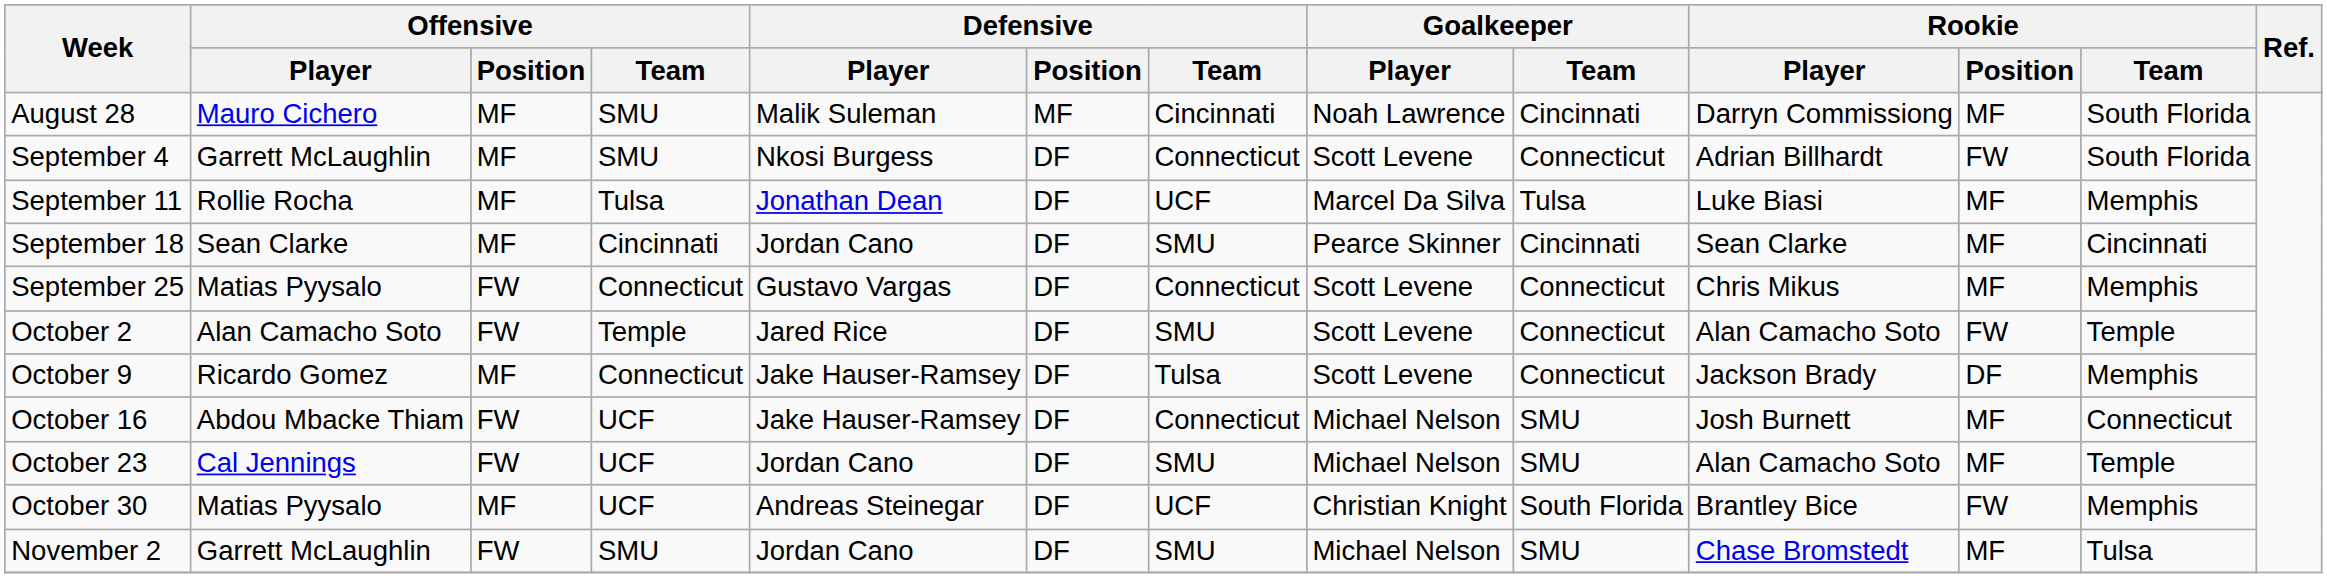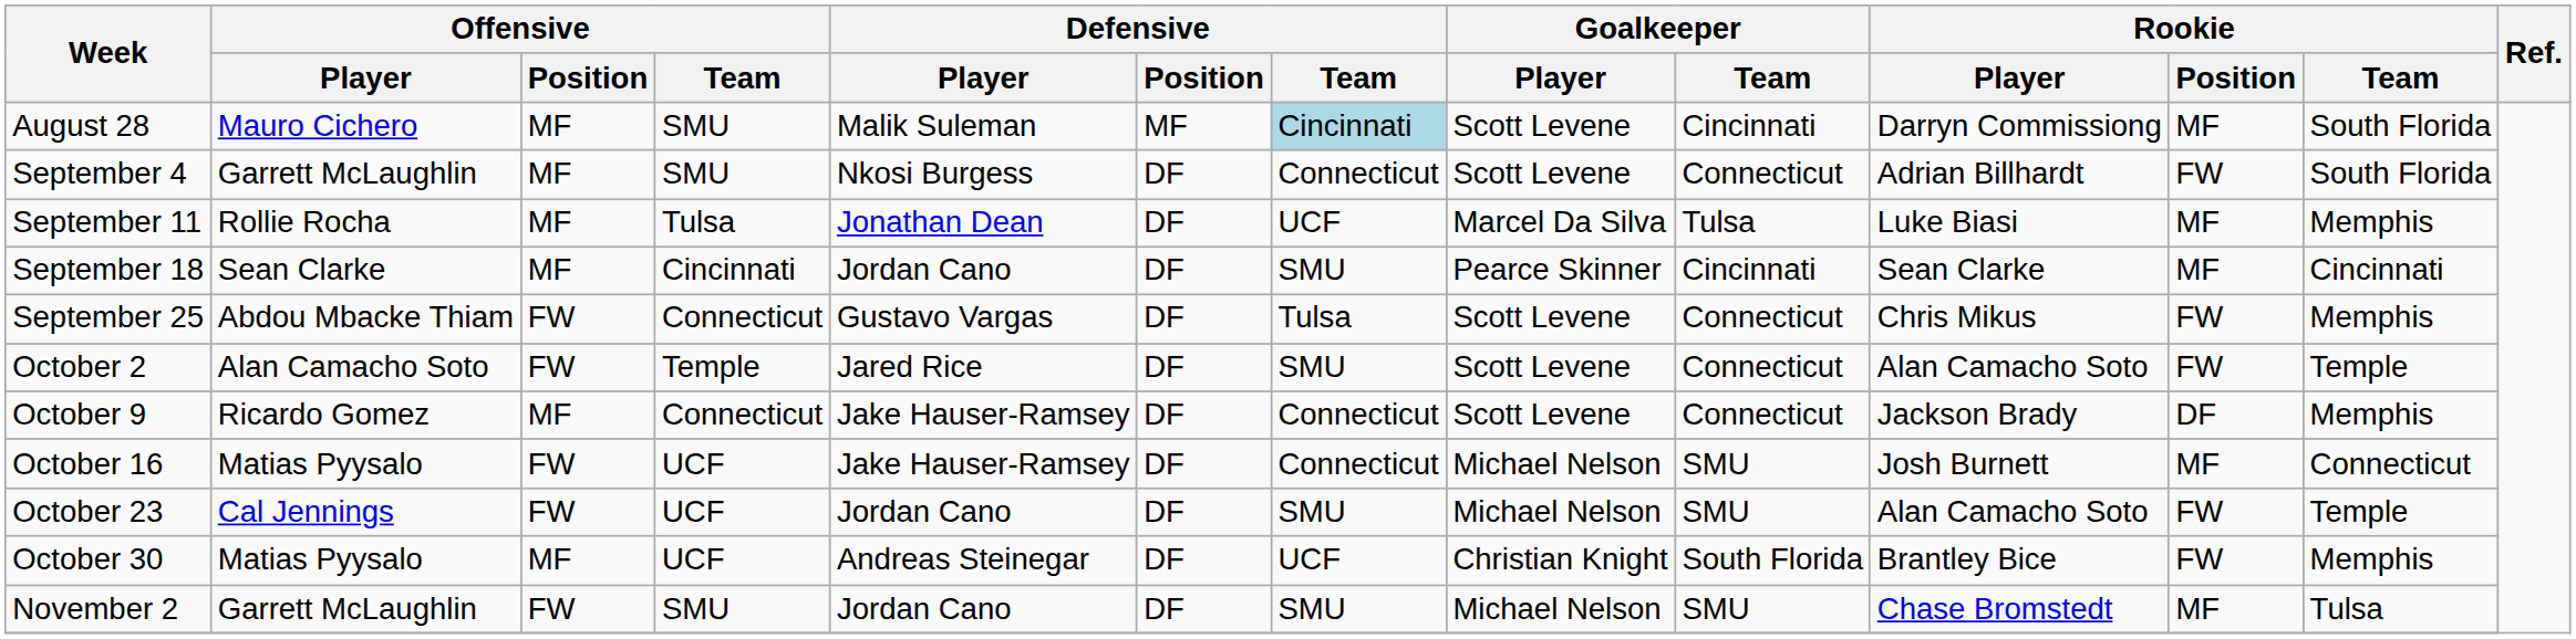August 28 | Defensive / Team: no background -> lightblue background
August 28 | Goalkeeper / Player: Noah Lawrence -> Scott Levene
September 25 | Offensive / Player: Matias Pyysalo -> Abdou Mbacke Thiam
September 25 | Defensive / Team: Connecticut -> Tulsa
September 25 | Rookie / Position: MF -> FW
October 9 | Defensive / Team: Tulsa -> Connecticut
October 16 | Offensive / Player: Abdou Mbacke Thiam -> Matias Pyysalo
October 23 | Rookie / Position: MF -> FW
